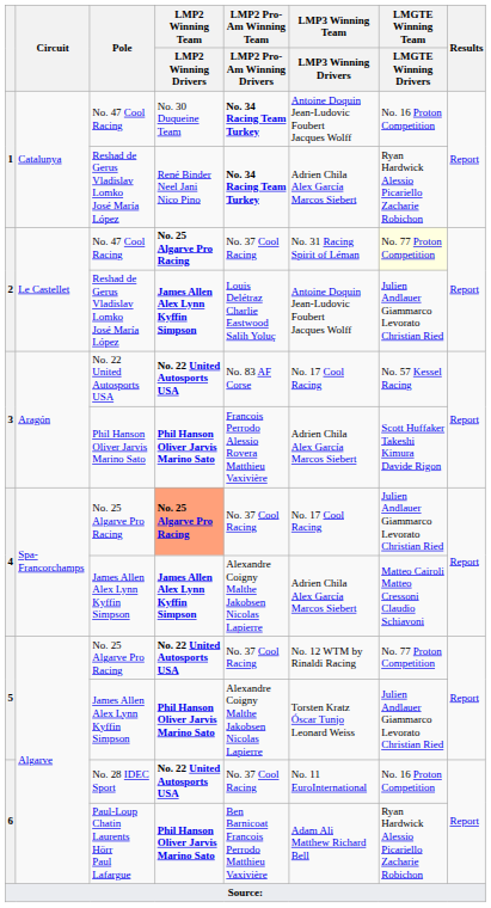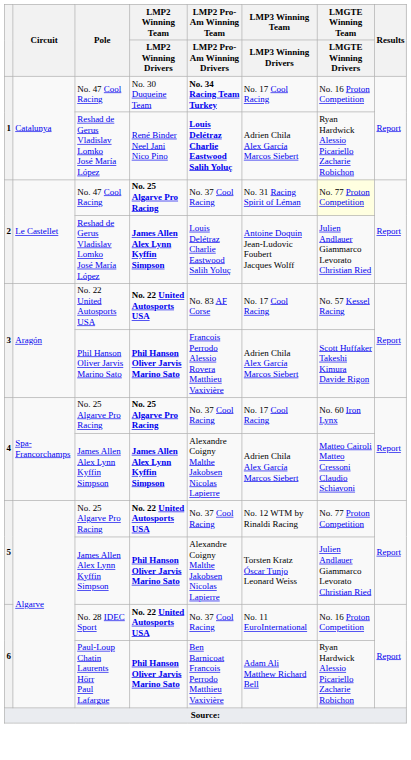1 / No. 47 Cool Racing | LMP3 Winning Team / LMP3 Winning Drivers: Antoine Doquin Jean-Ludovic Foubert Jacques Wolff -> No. 17 Cool Racing
1 / Reshad de Gerus Vladislav Lomko José María López | LMP2 Pro-Am Winning Team / LMP2 Pro-Am Winning Drivers: No. 34 Racing Team Turkey -> Louis Delétraz Charlie Eastwood Salih Yoluç
4 / No. 25 Algarve Pro Racing | LMP2 Winning Team / LMP2 Winning Drivers: lightsalmon background -> no background
4 / No. 25 Algarve Pro Racing | LMGTE Winning Team / LMGTE Winning Drivers: Julien Andlauer Giammarco Levorato Christian Ried -> No. 60 Iron Lynx
